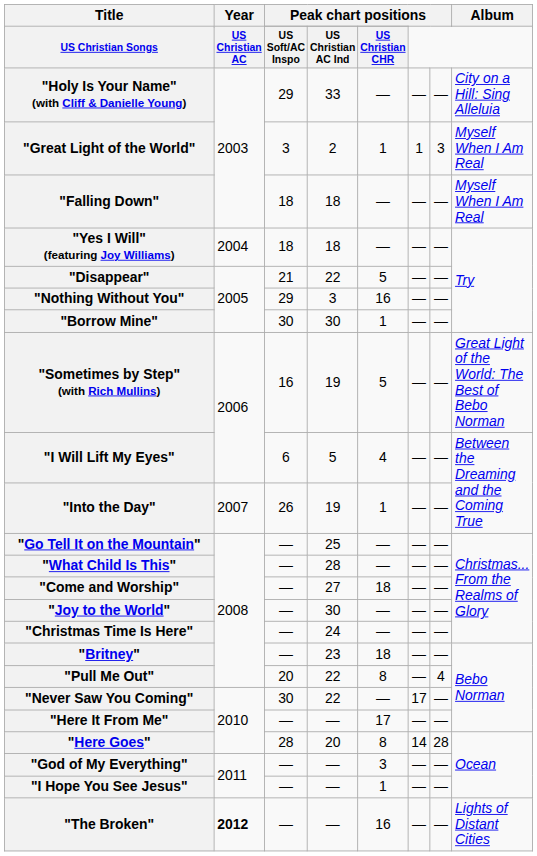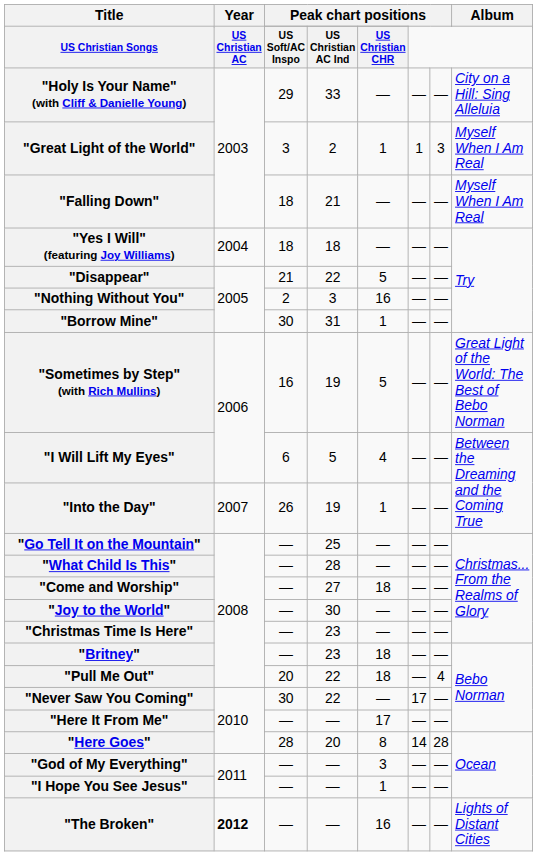"Falling Down" | column 4: 18 -> 21
"Nothing Without You" | column 3: 29 -> 2
"Borrow Mine" | column 4: 30 -> 31
"Christmas Time Is Here" | column 4: 24 -> 23
"Pull Me Out" | column 5: 8 -> 18
